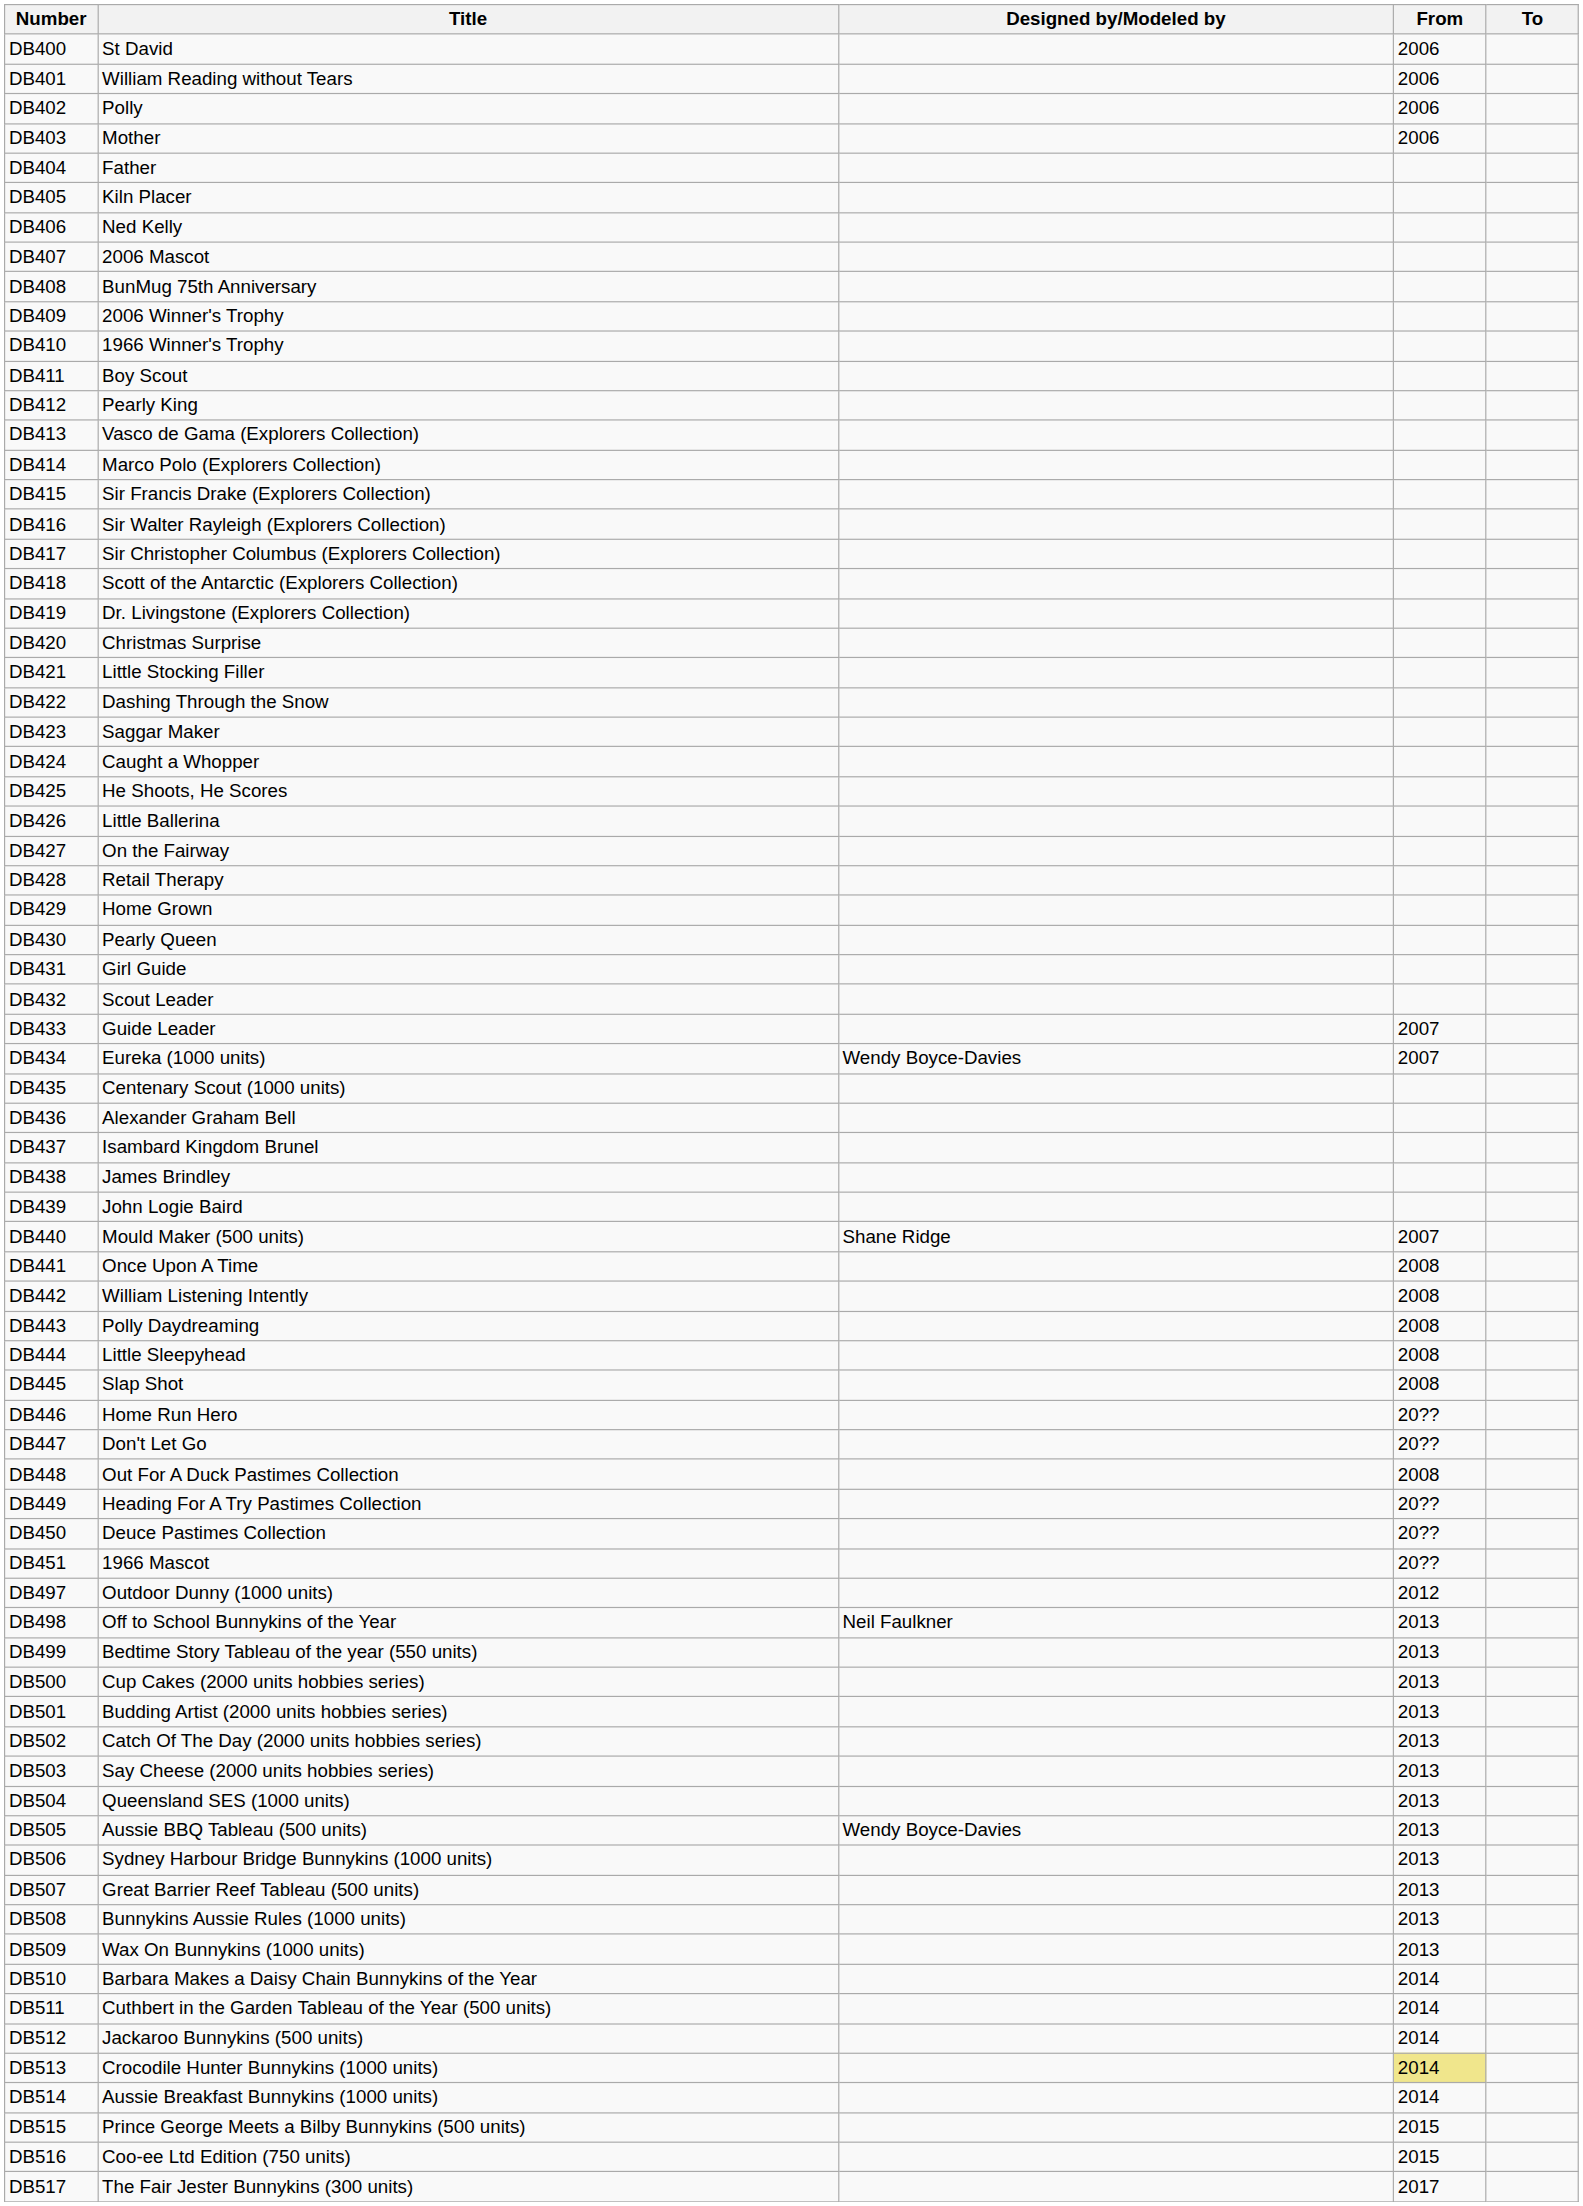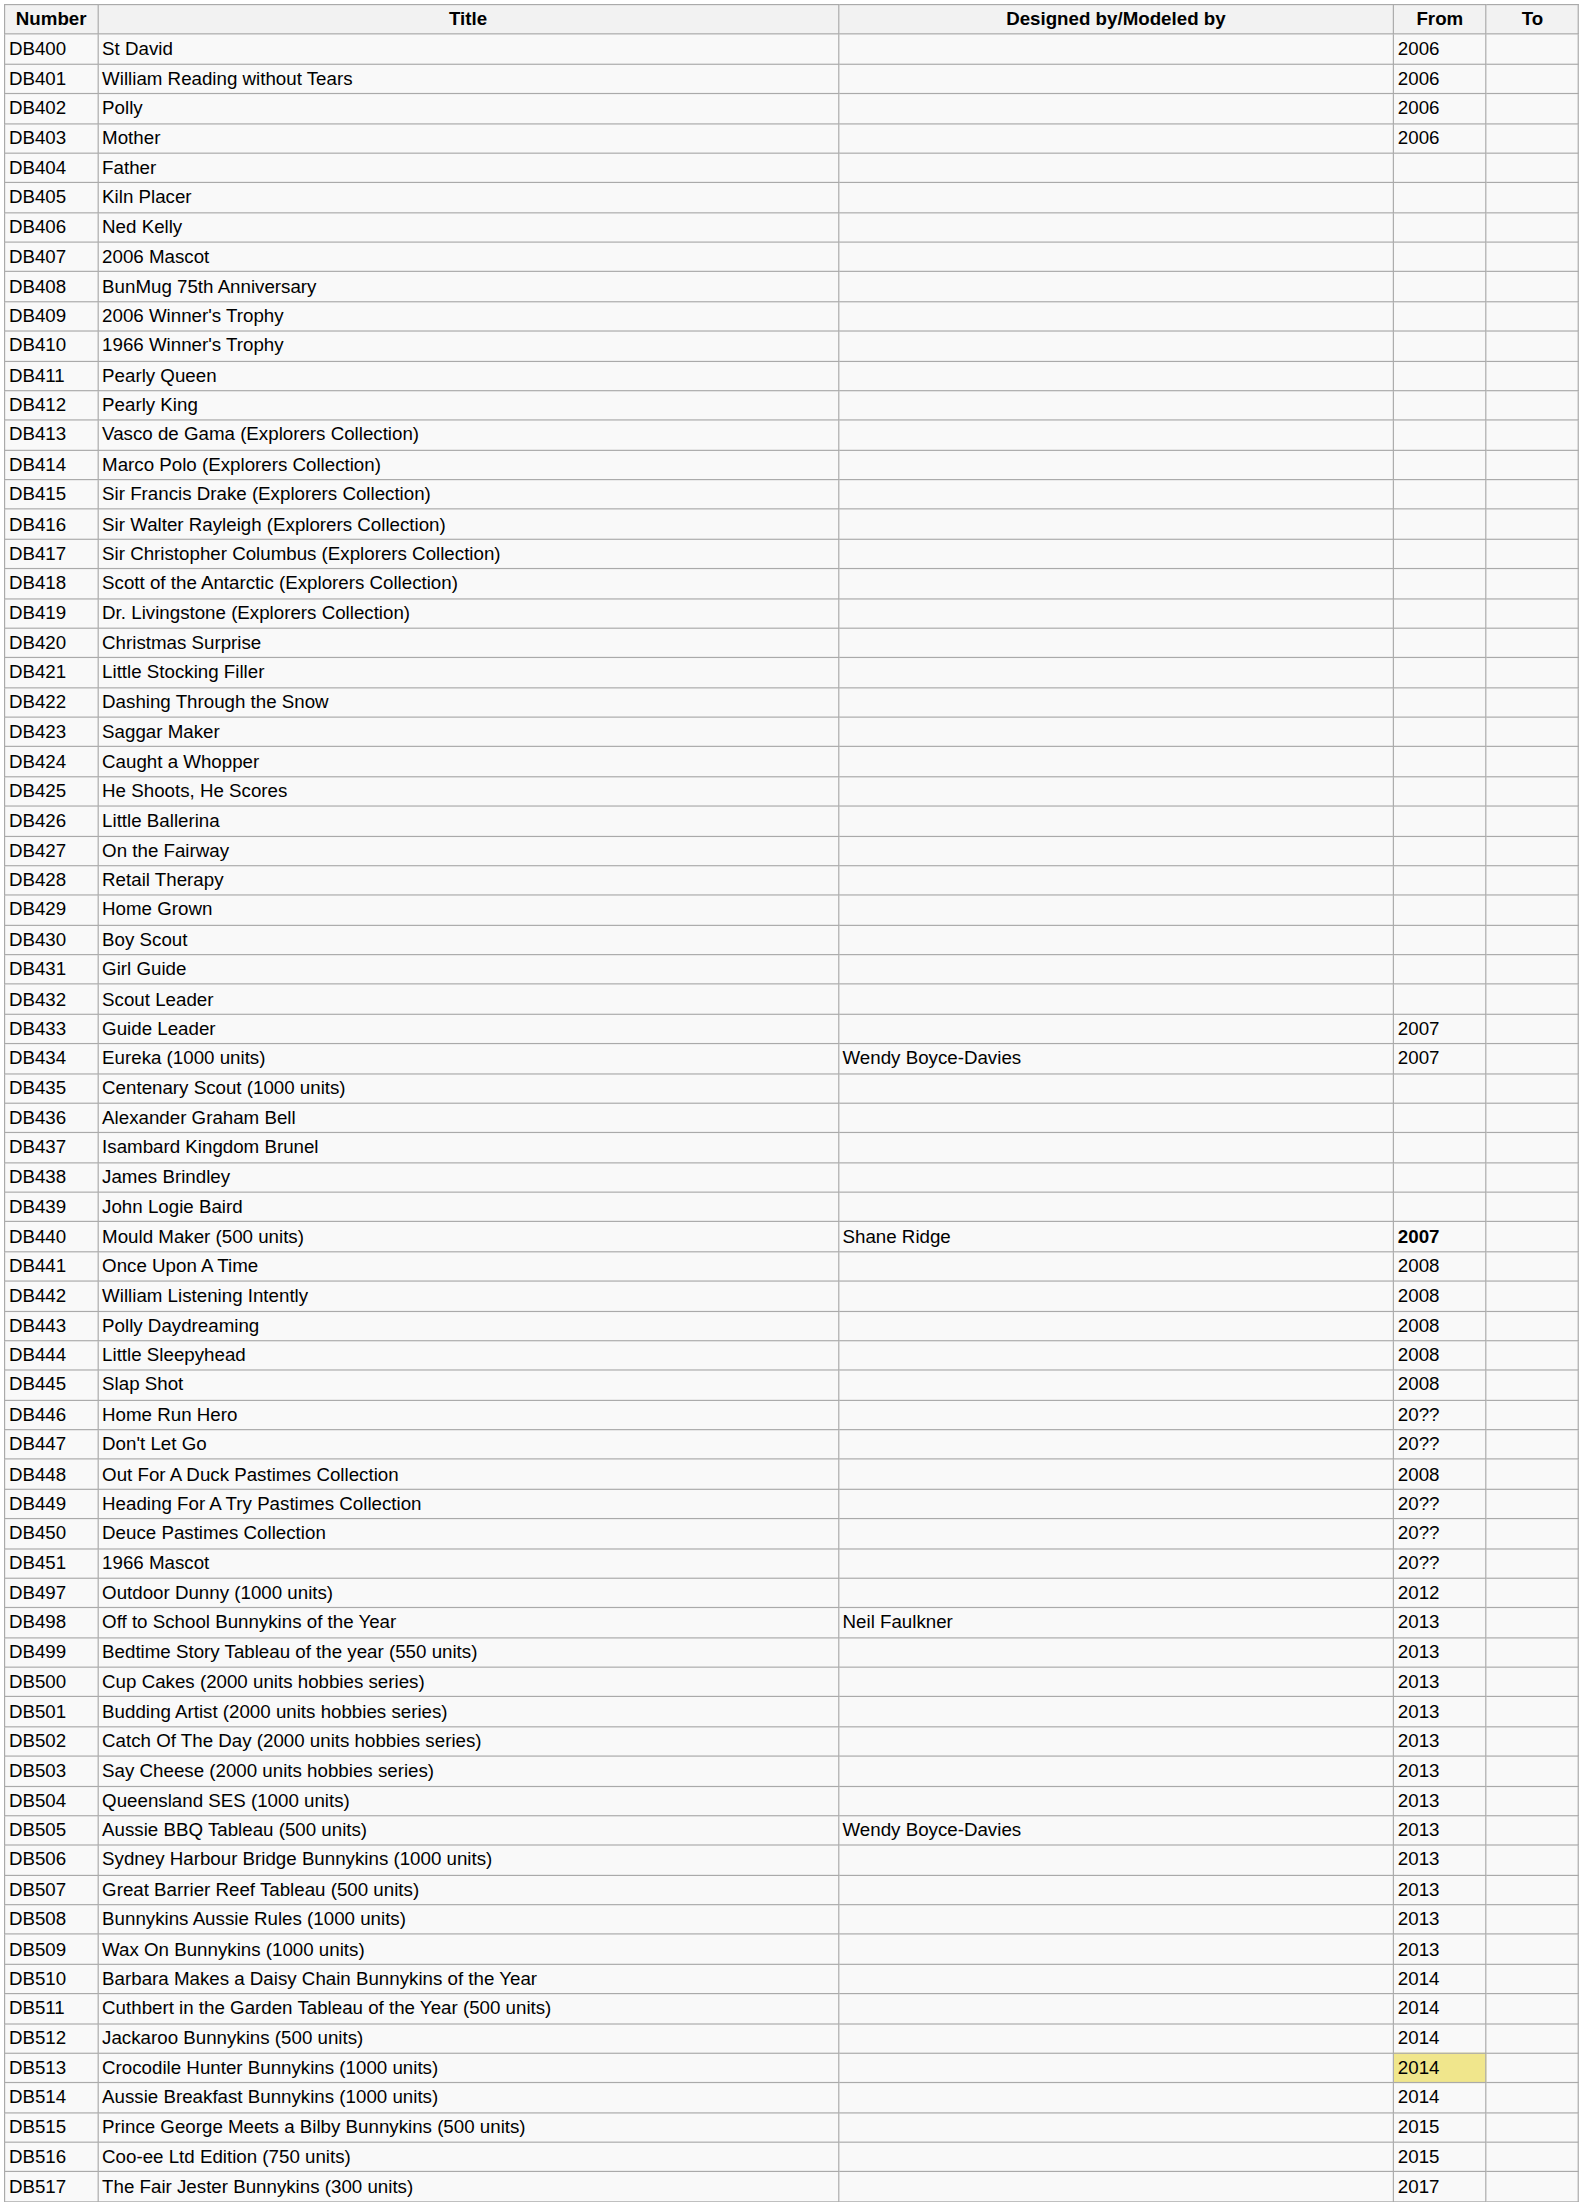DB411 | Title: Boy Scout -> Pearly Queen
DB430 | Title: Pearly Queen -> Boy Scout
DB440 | From: normal -> bold
